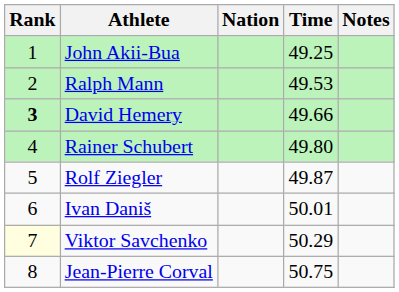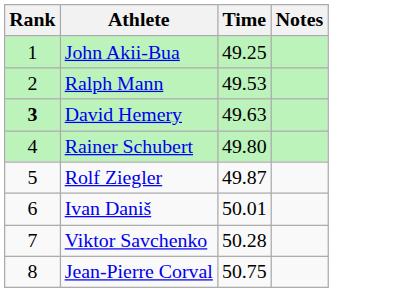- column: Nation
David Hemery | Time: 49.66 -> 49.63
Viktor Savchenko | Rank: lightyellow background -> no background
Viktor Savchenko | Time: 50.29 -> 50.28
